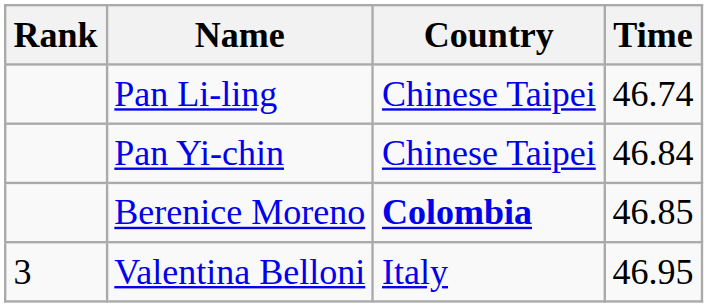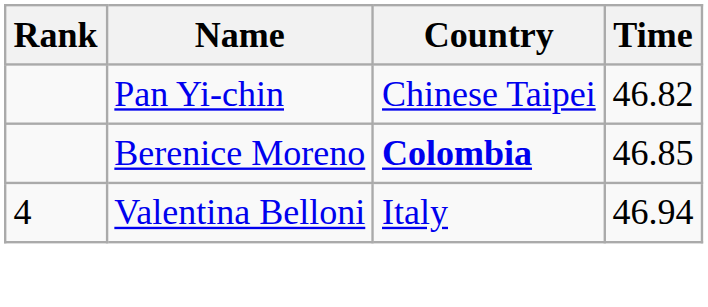- row: Pan Li-ling | Chinese Taipei | 46.74
Pan Yi-chin | Time: 46.84 -> 46.82
Valentina Belloni | Rank: 3 -> 4
Valentina Belloni | Time: 46.95 -> 46.94
